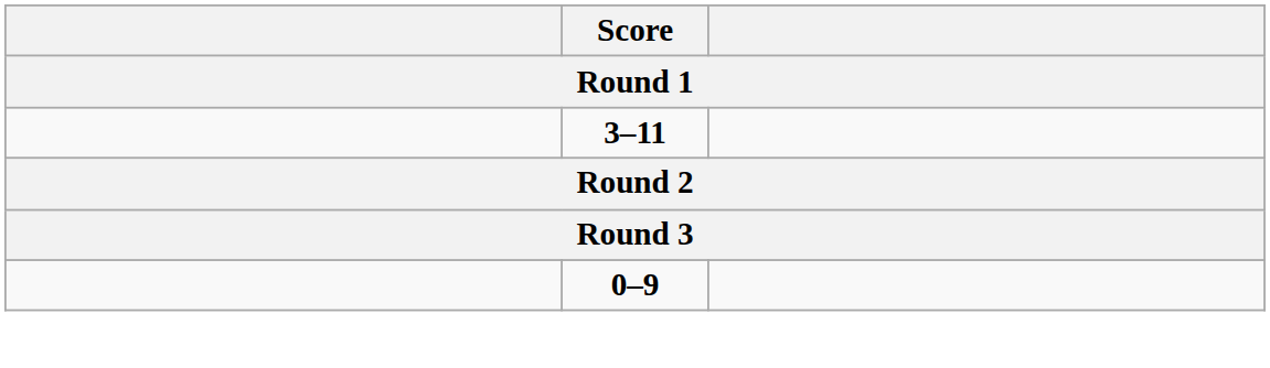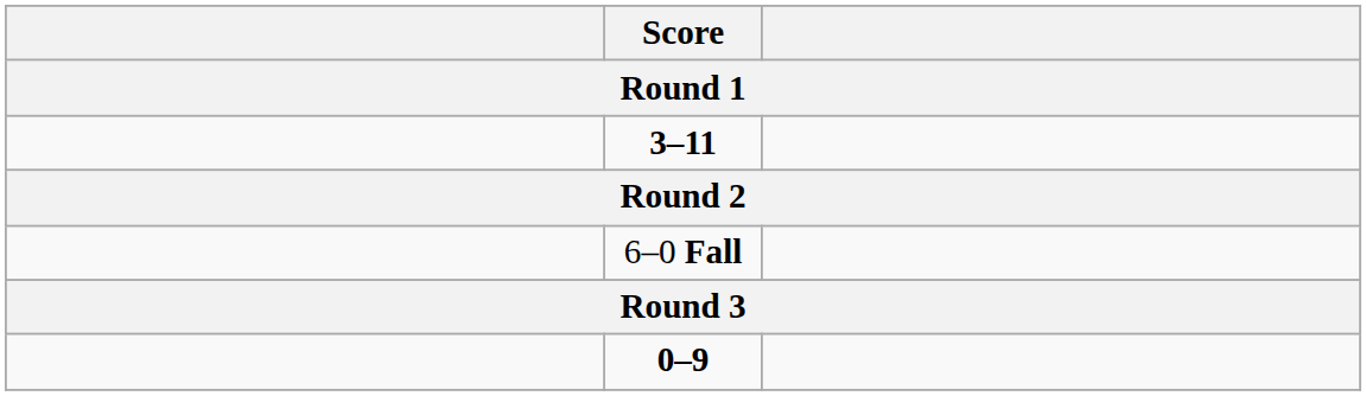+ row: 6–0 Fall
